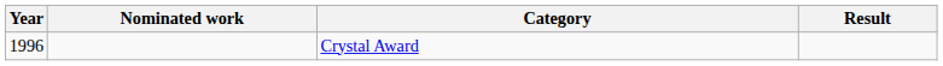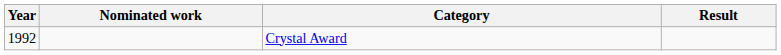Crystal Award | Year: 1996 -> 1992
